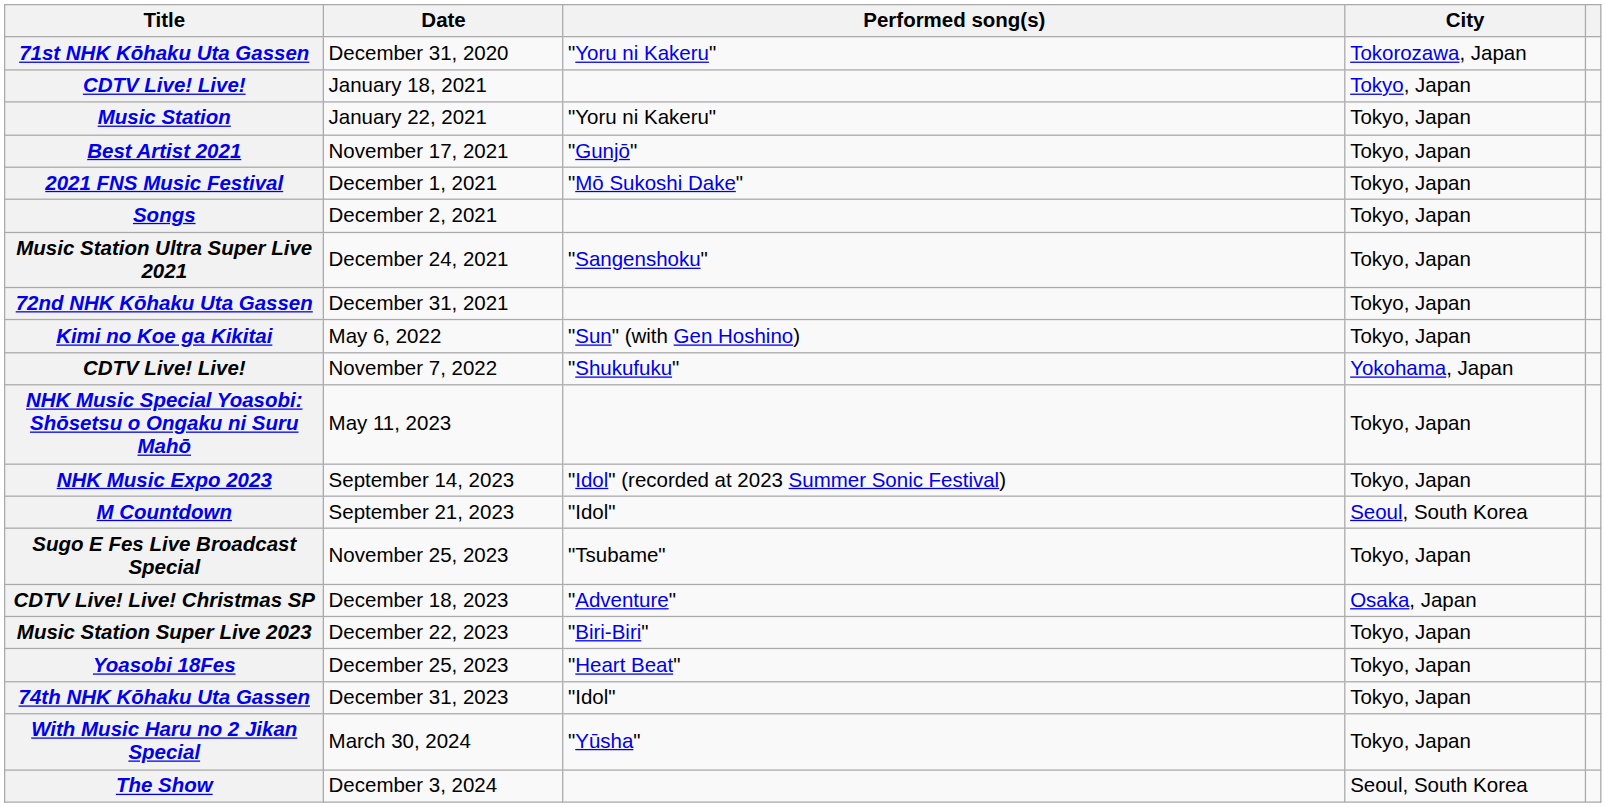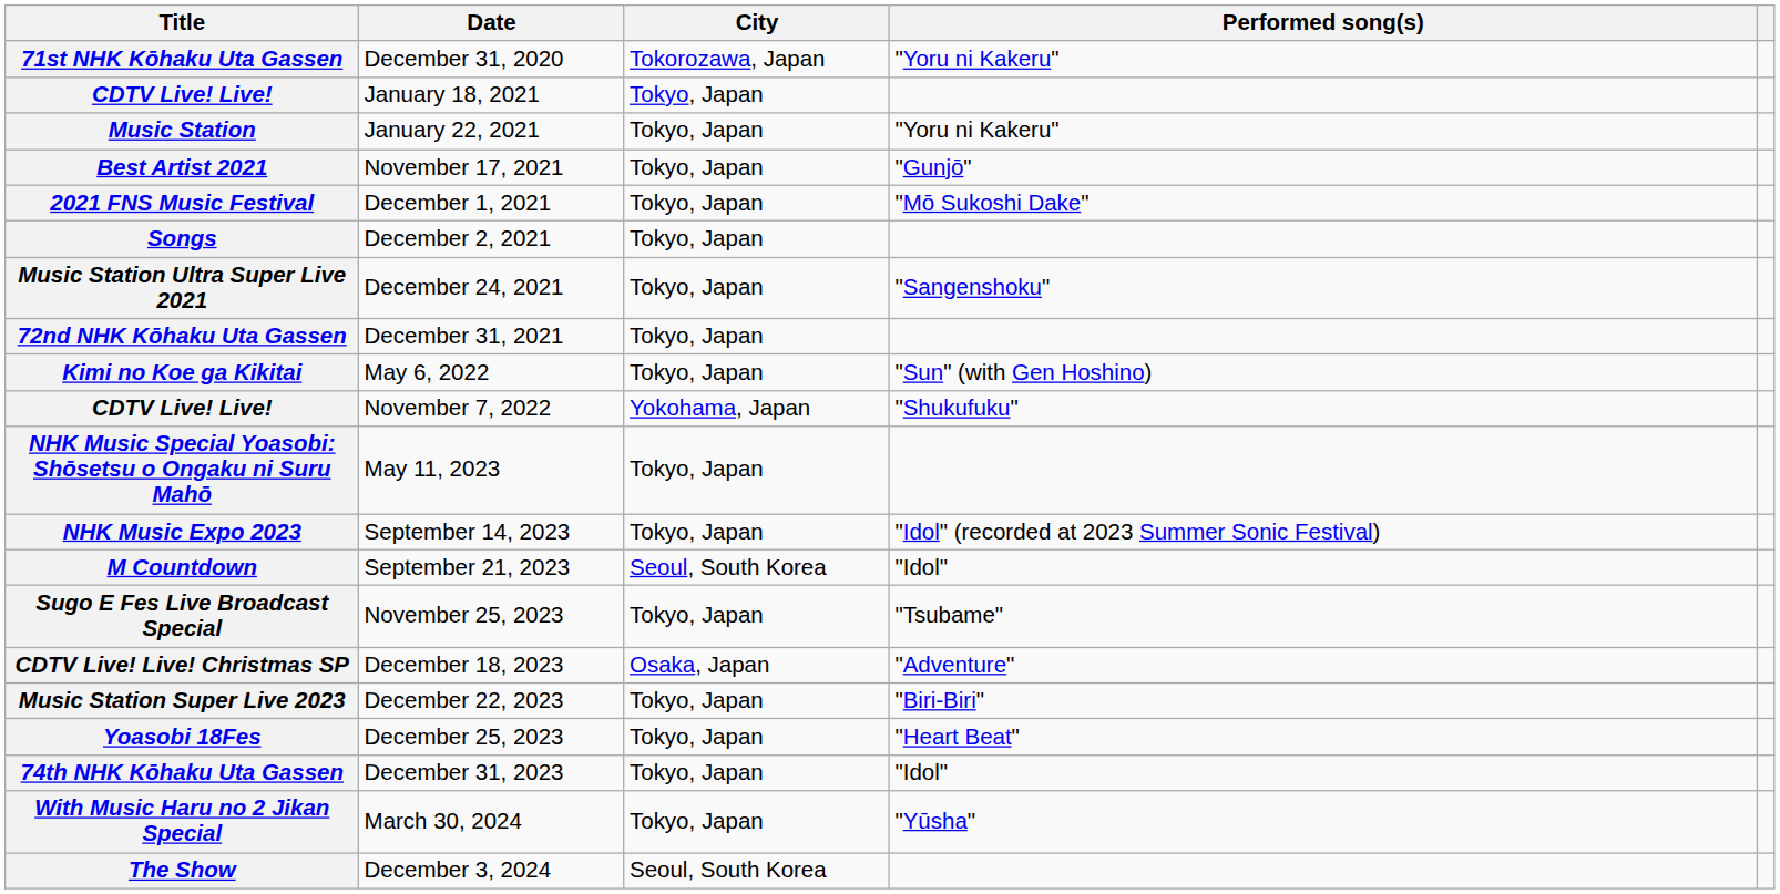columns swapped: City <-> Performed song(s)
